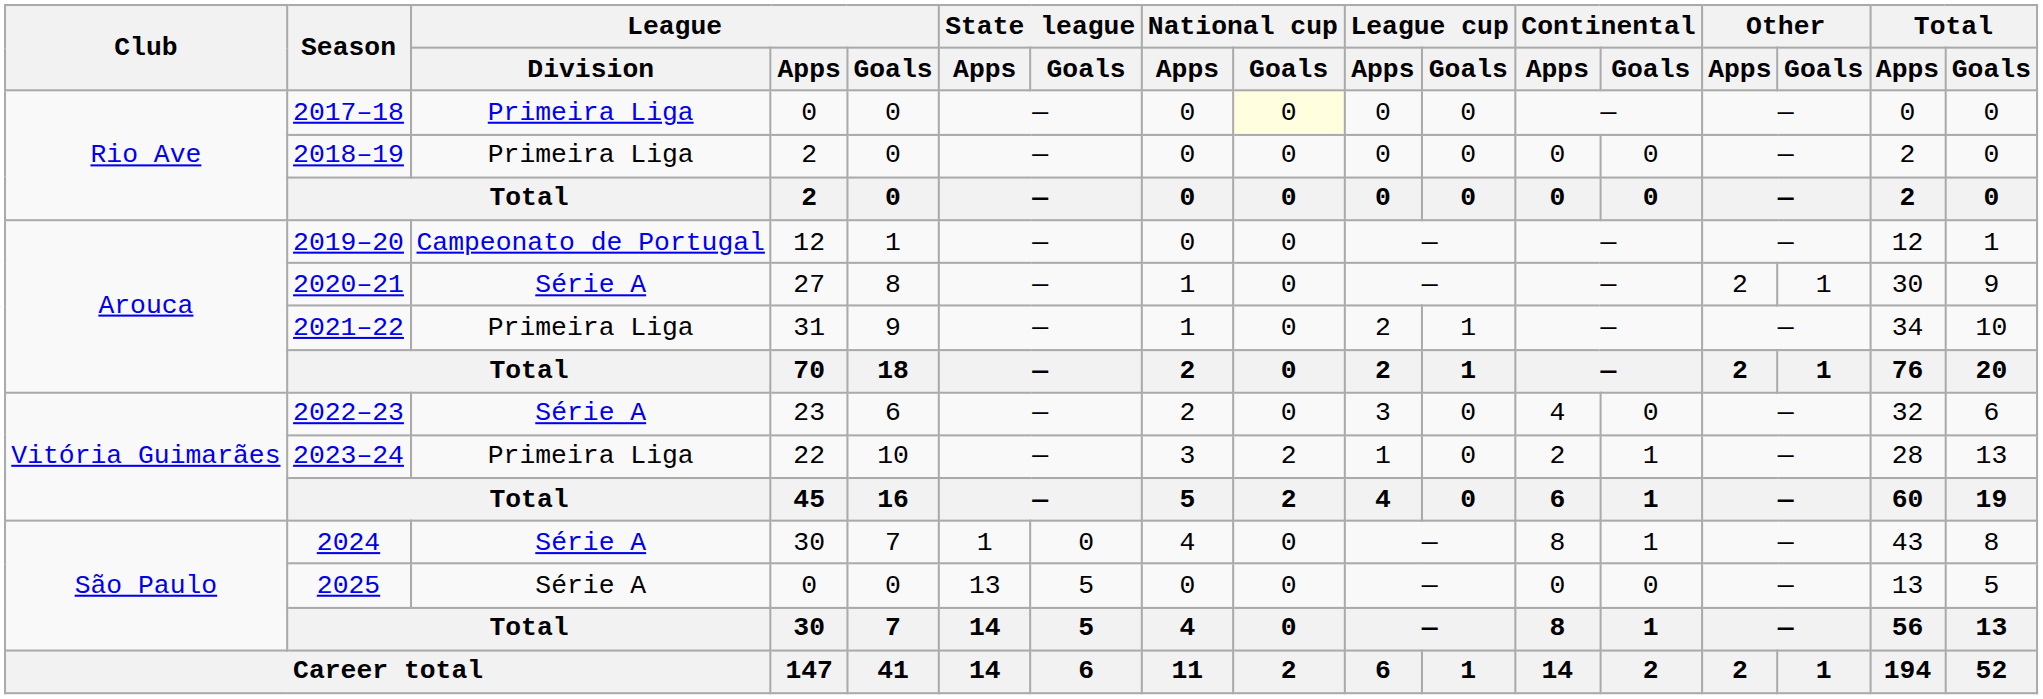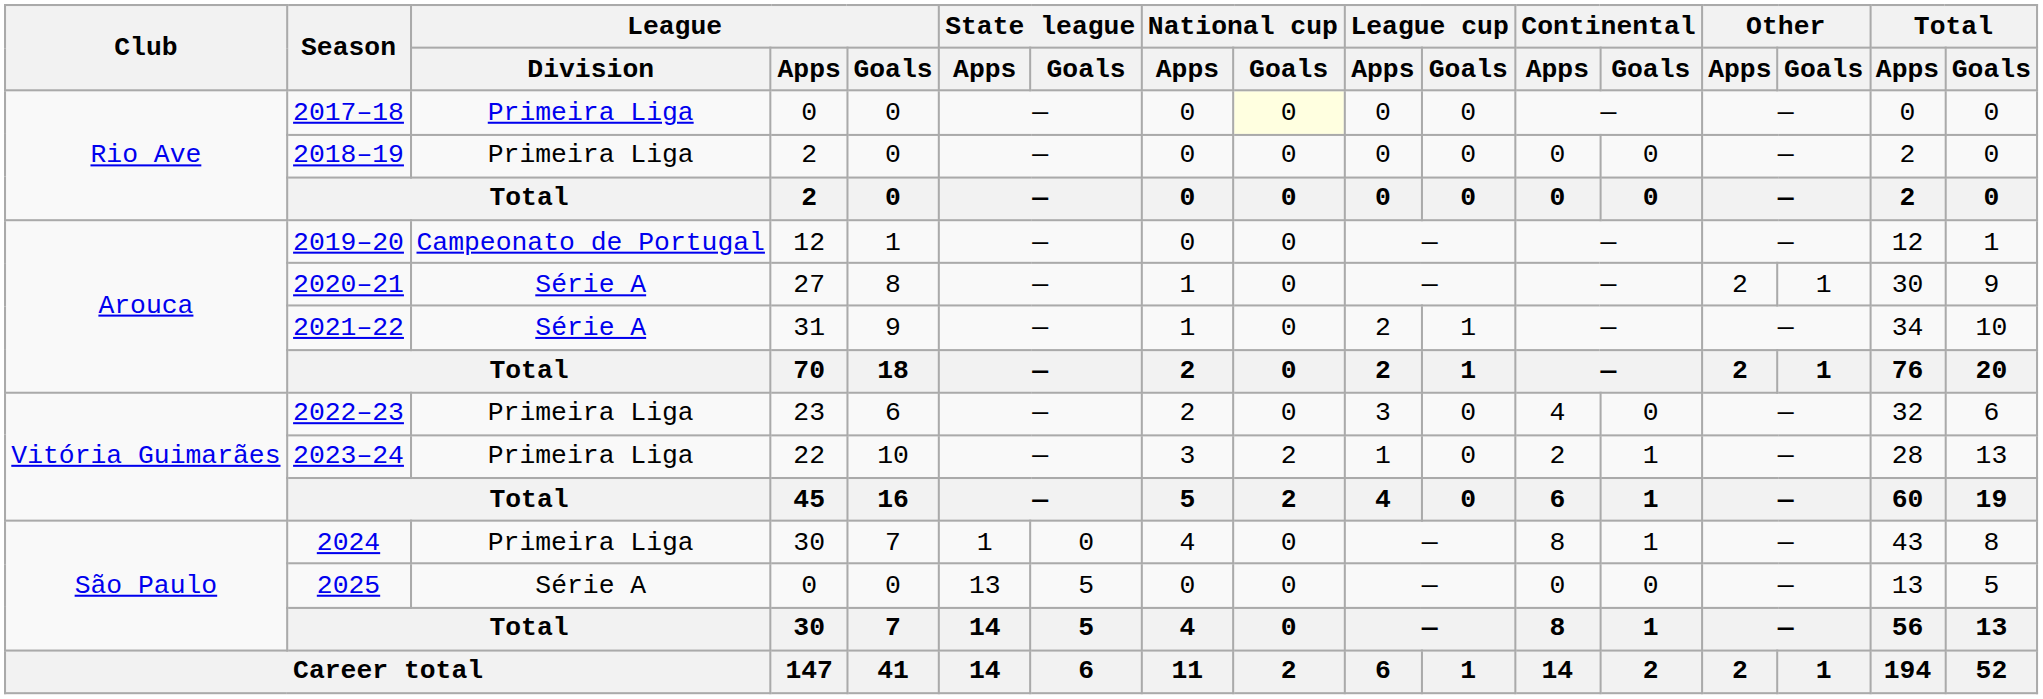2021–22 | League / Division: Primeira Liga -> Série A
2022–23 | League / Division: Série A -> Primeira Liga
2024 | League / Division: Série A -> Primeira Liga
